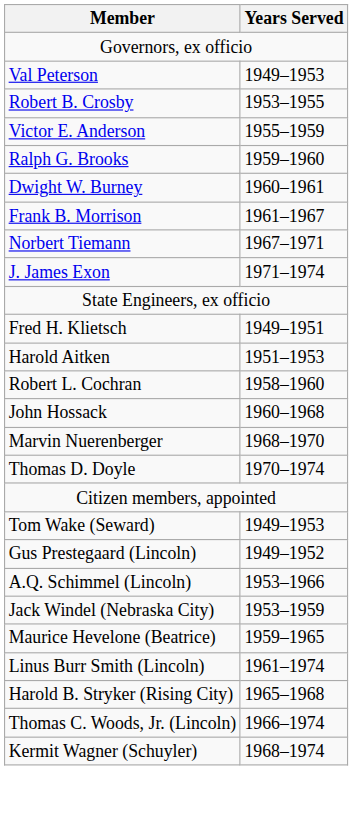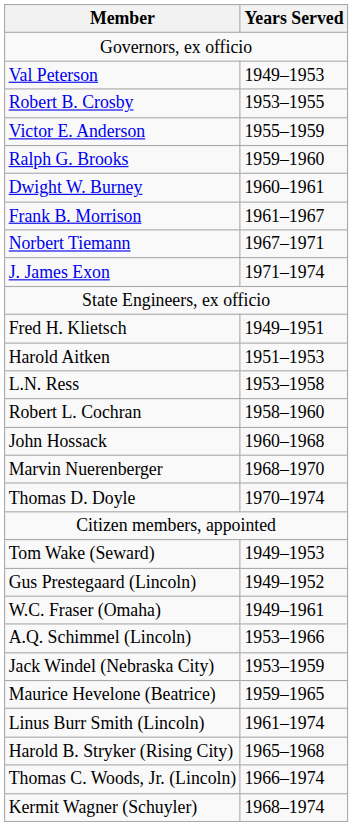+ row: L.N. Ress | 1953–1958
+ row: W.C. Fraser (Omaha) | 1949–1961
